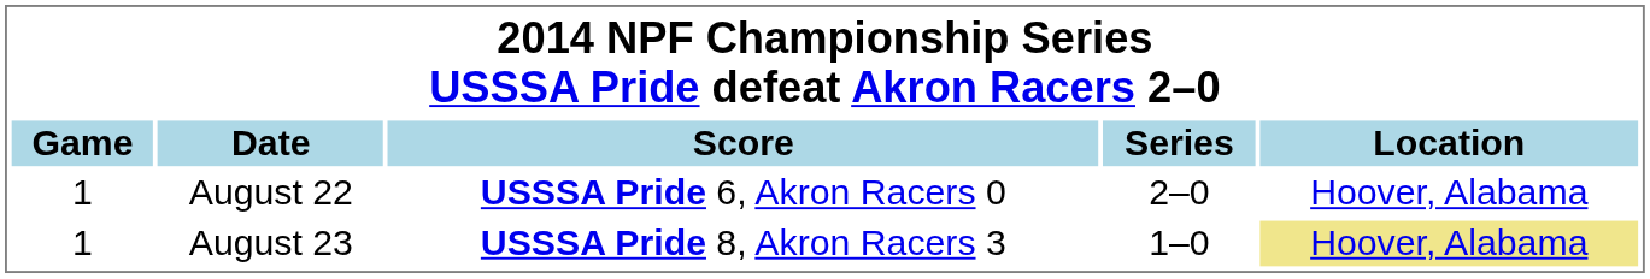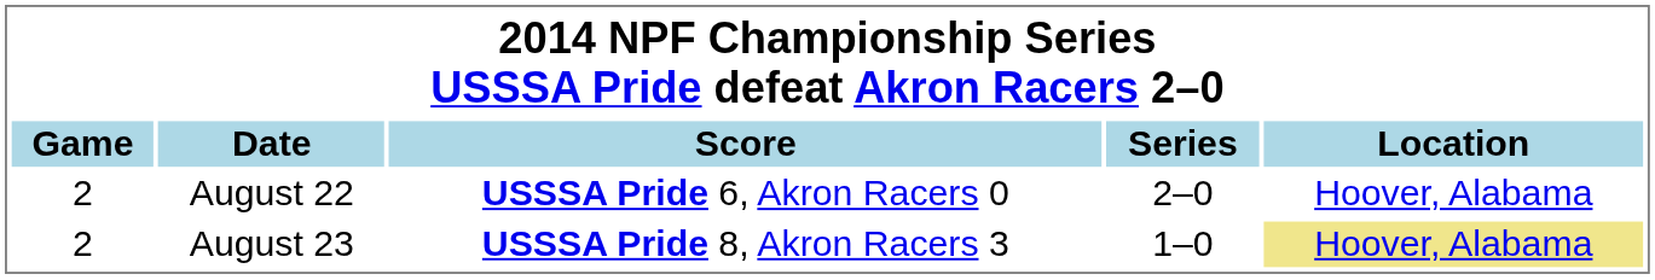August 22 | Game: 1 -> 2
August 23 | Game: 1 -> 2
